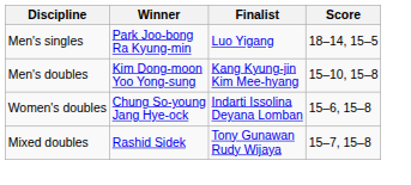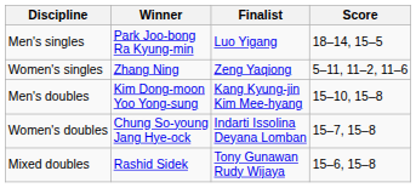+ row: Women's singles | Zhang Ning | Zeng Yaqiong | 5–11, 11–2, 11–6
Women's doubles | Score: 15–6, 15–8 -> 15–7, 15–8
Mixed doubles | Score: 15–7, 15–8 -> 15–6, 15–8
